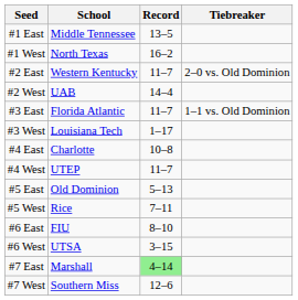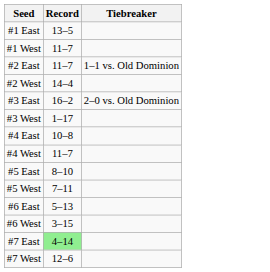- column: School | Middle Tennessee | North Texas | Western Kentucky | UAB | Florida Atlantic | Louisiana Tech | Charlotte | UTEP | Old Dominion | Rice | FIU | UTSA | Marshall | Southern Miss
#1 West | Record: 16–2 -> 11–7
#2 East | Tiebreaker: 2–0 vs. Old Dominion -> 1–1 vs. Old Dominion
#3 East | Record: 11–7 -> 16–2
#3 East | Tiebreaker: 1–1 vs. Old Dominion -> 2–0 vs. Old Dominion
#5 East | Record: 5–13 -> 8–10
#6 East | Record: 8–10 -> 5–13
